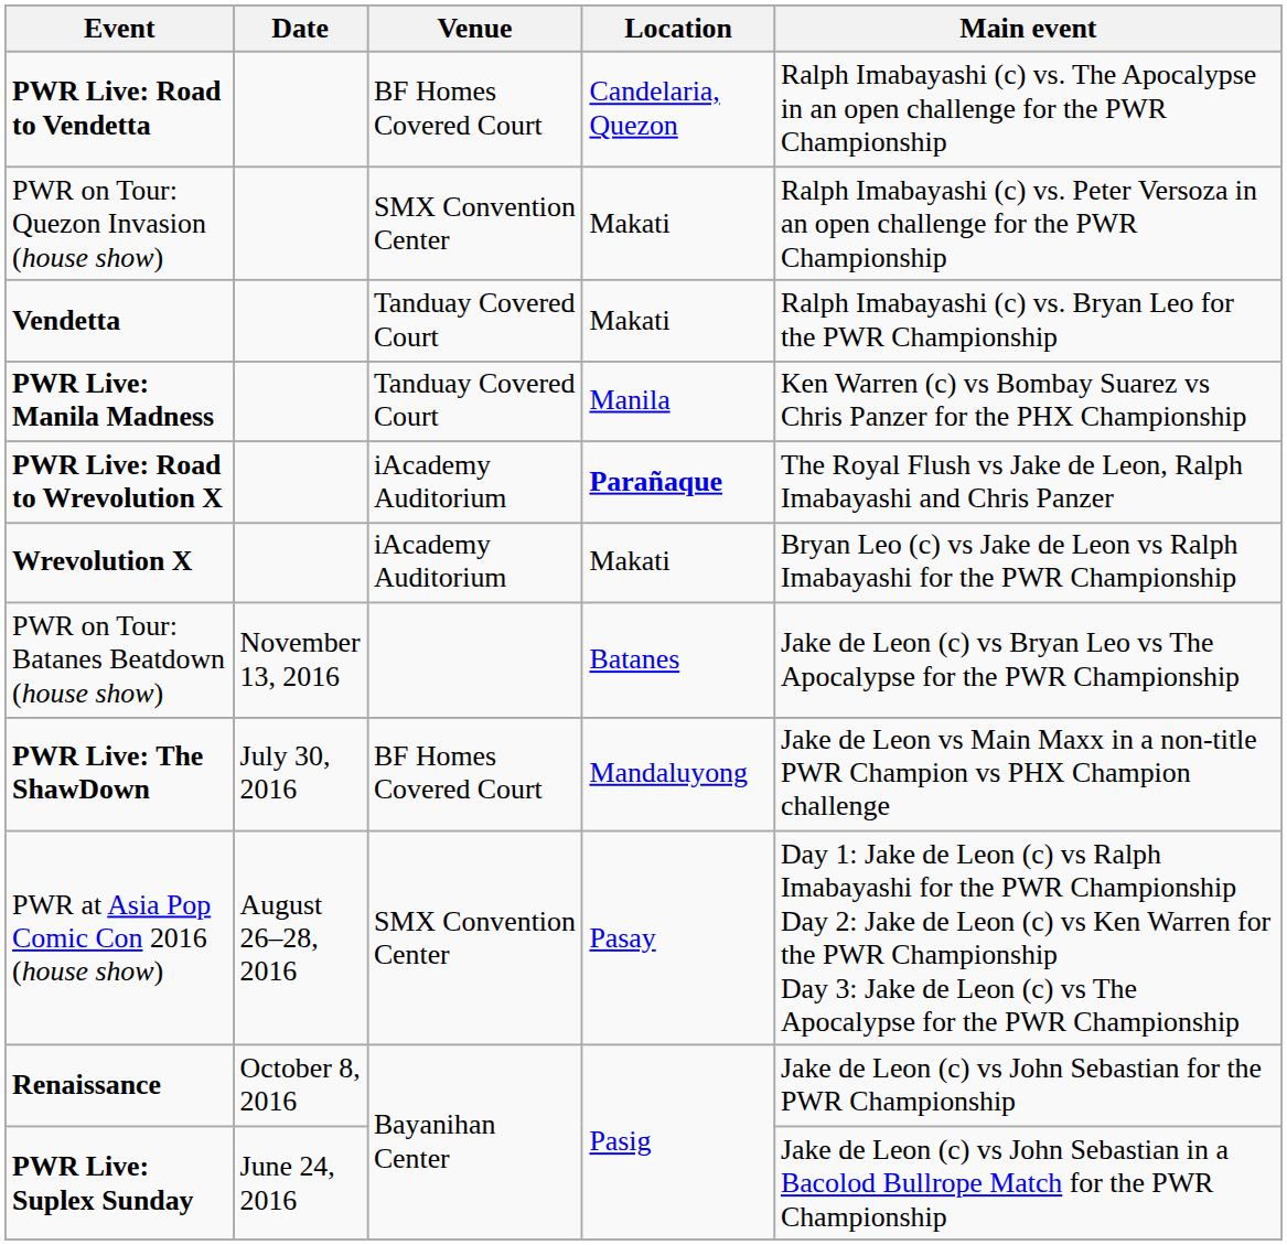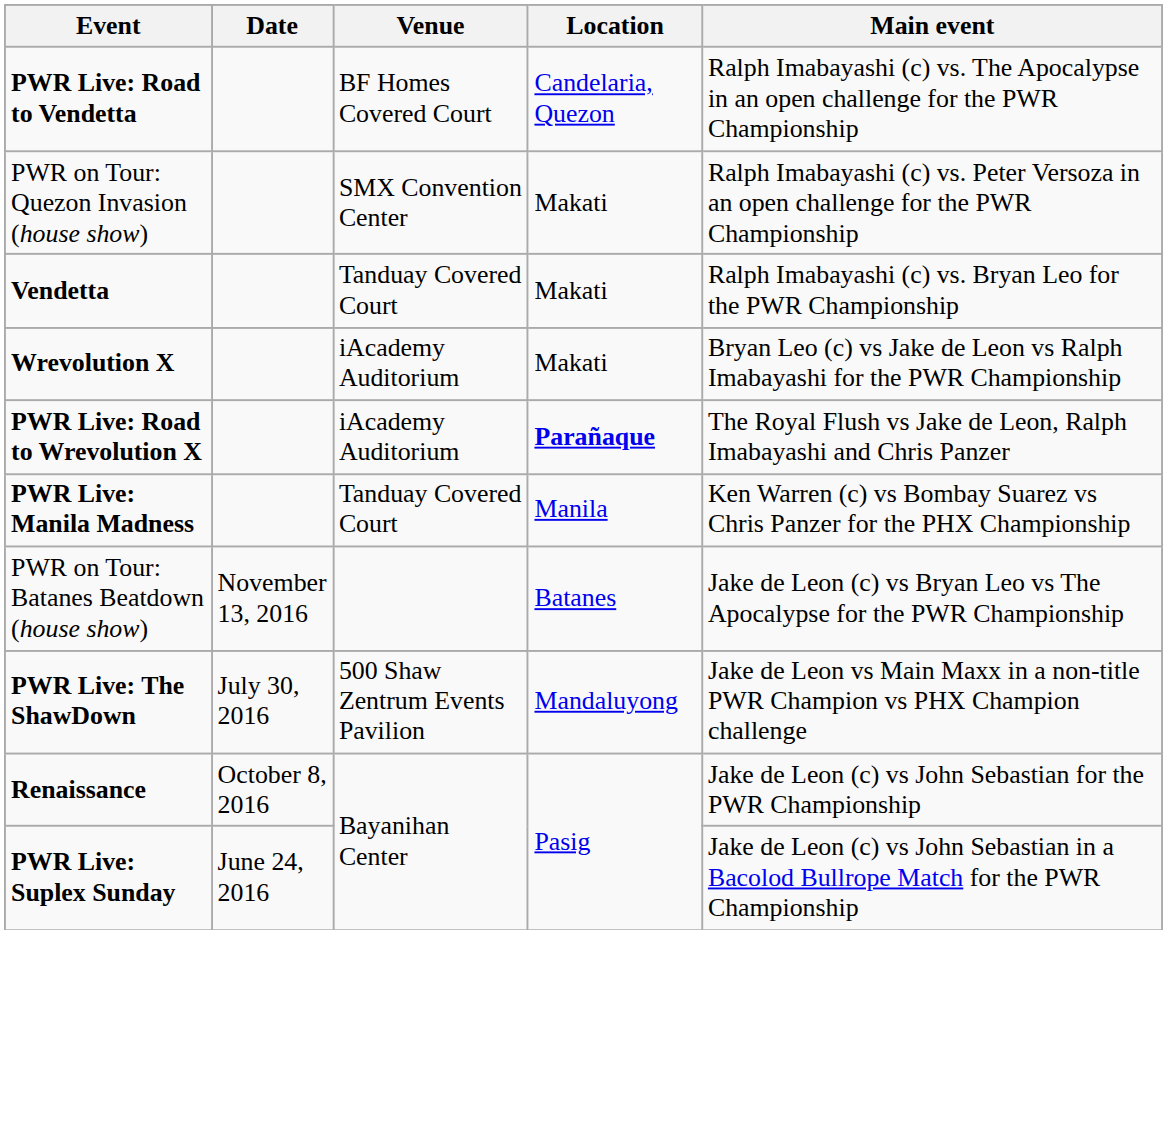rows swapped: PWR Live: Manila Madness <-> Wrevolution X
PWR Live: The ShawDown | Venue: BF Homes Covered Court -> 500 Shaw Zentrum Events Pavilion
- row: PWR at Asia Pop Comic Con 2016 (house show) | August 26–28, 2016 | SMX Convention Center | Pasay | Day 1: Jake de Leon (c) vs Ralph Imabayashi for the PWR Championship Day 2: Jake de Leon (c) vs Ken Warren for the PWR Championship Day 3: Jake de Leon (c) vs The Apocalypse for the PWR Championship
